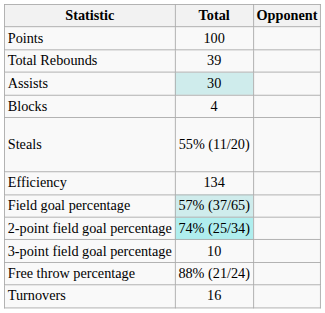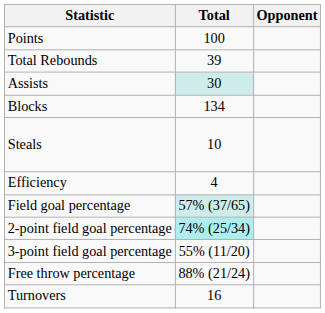Blocks | Total: 4 -> 134
Steals | Total: 55% (11/20) -> 10
Efficiency | Total: 134 -> 4
3-point field goal percentage | Total: 10 -> 55% (11/20)
